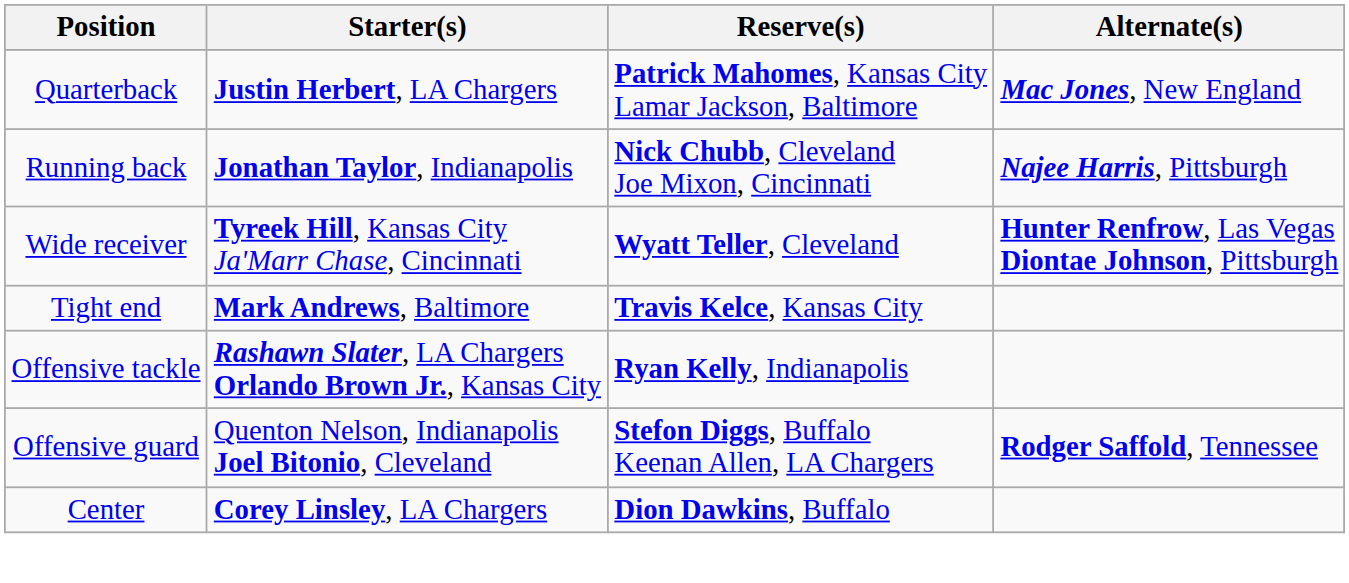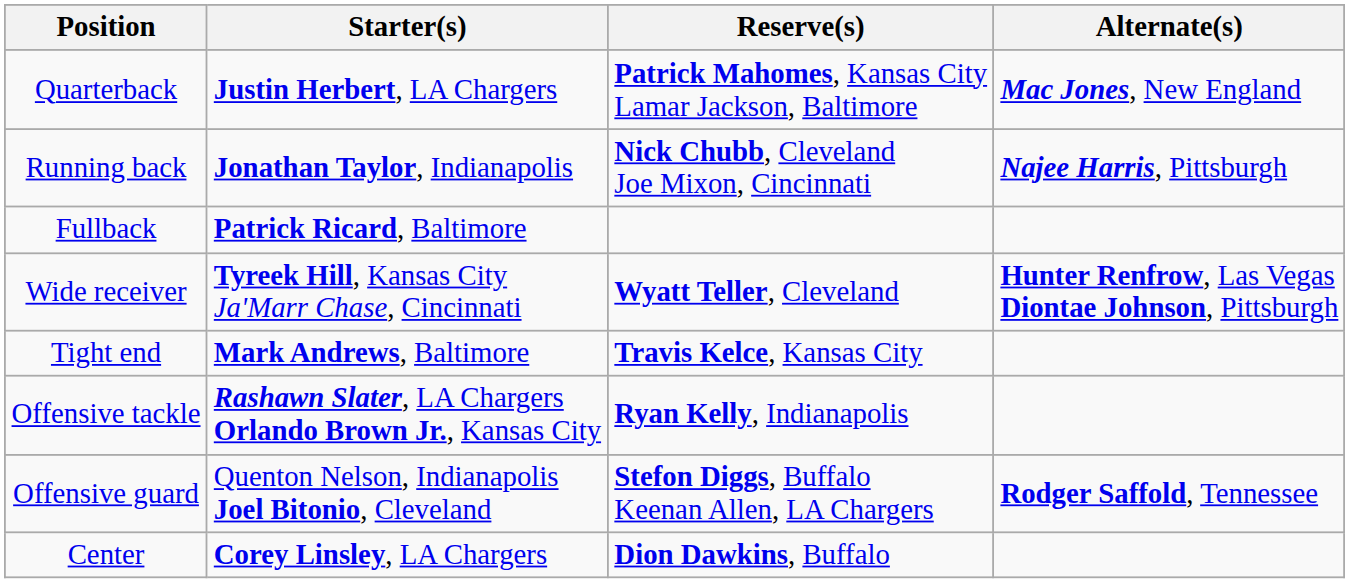+ row: Fullback | Patrick Ricard, Baltimore
